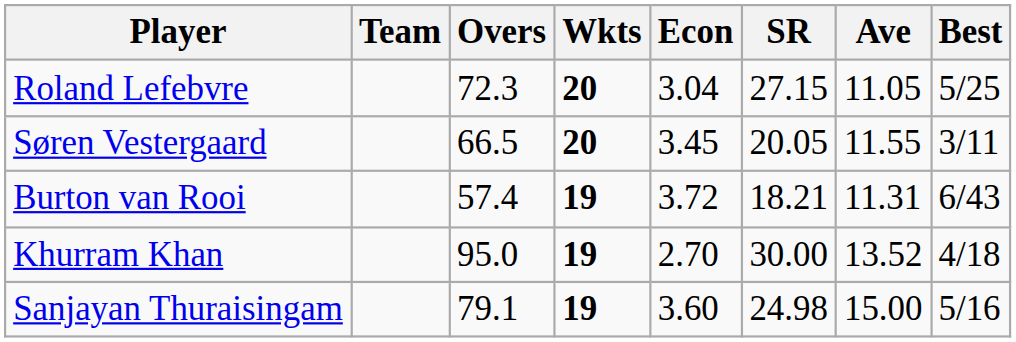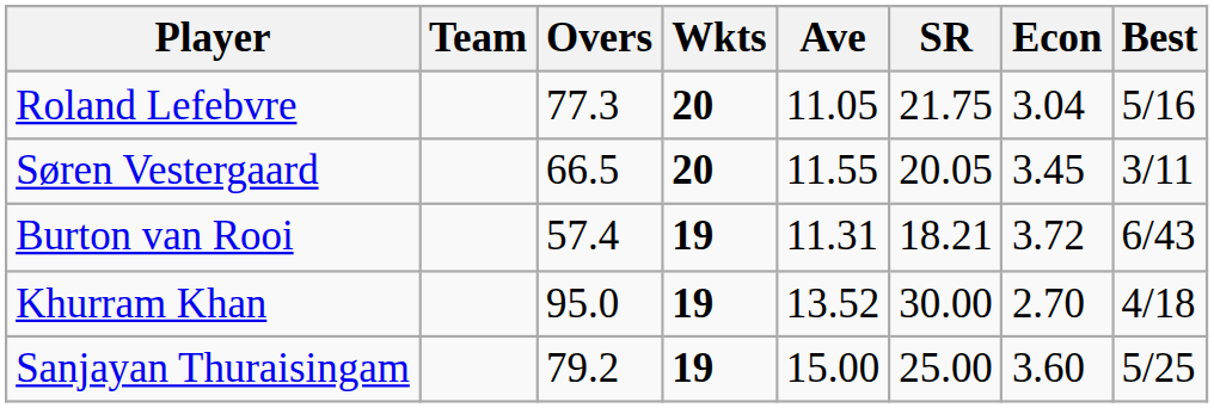columns swapped: Ave <-> Econ
Roland Lefebvre | Overs: 72.3 -> 77.3
Roland Lefebvre | SR: 27.15 -> 21.75
Roland Lefebvre | Best: 5/25 -> 5/16
Sanjayan Thuraisingam | Overs: 79.1 -> 79.2
Sanjayan Thuraisingam | SR: 24.98 -> 25.00
Sanjayan Thuraisingam | Best: 5/16 -> 5/25
